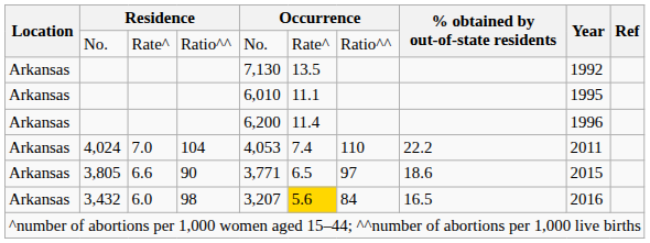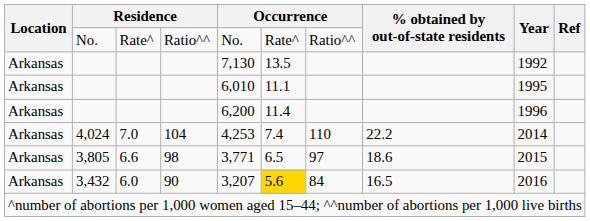4,024 | column 5: 4,053 -> 4,253
4,024 | Year: 2011 -> 2014
3,805 | column 4: 90 -> 98
3,432 | column 4: 98 -> 90
